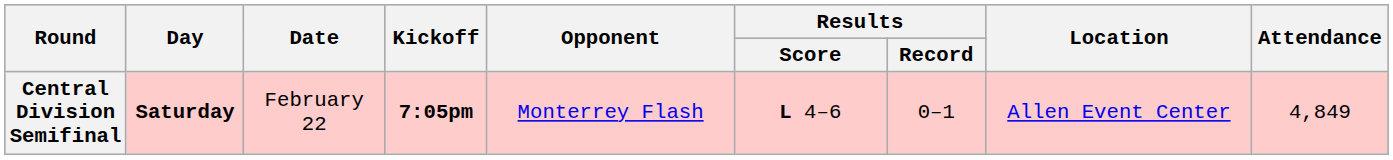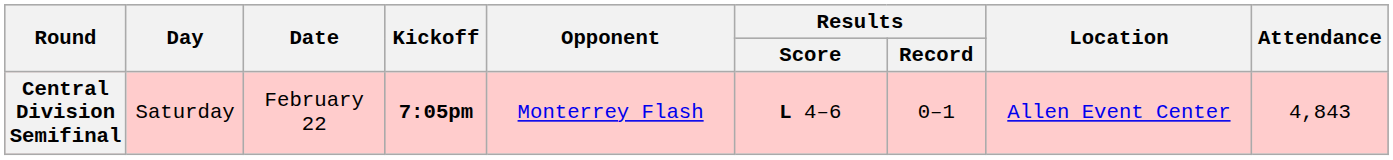Central Division Semifinal | Day: bold -> normal
Central Division Semifinal | Attendance: 4,849 -> 4,843
